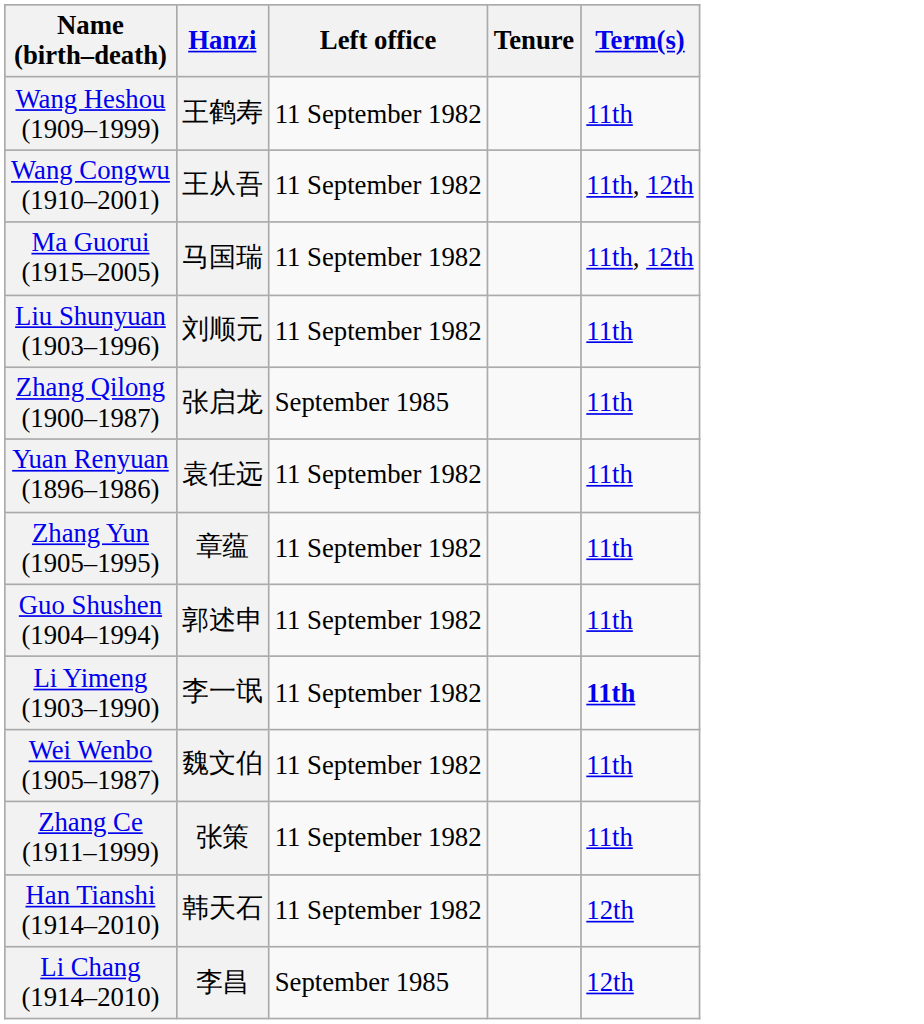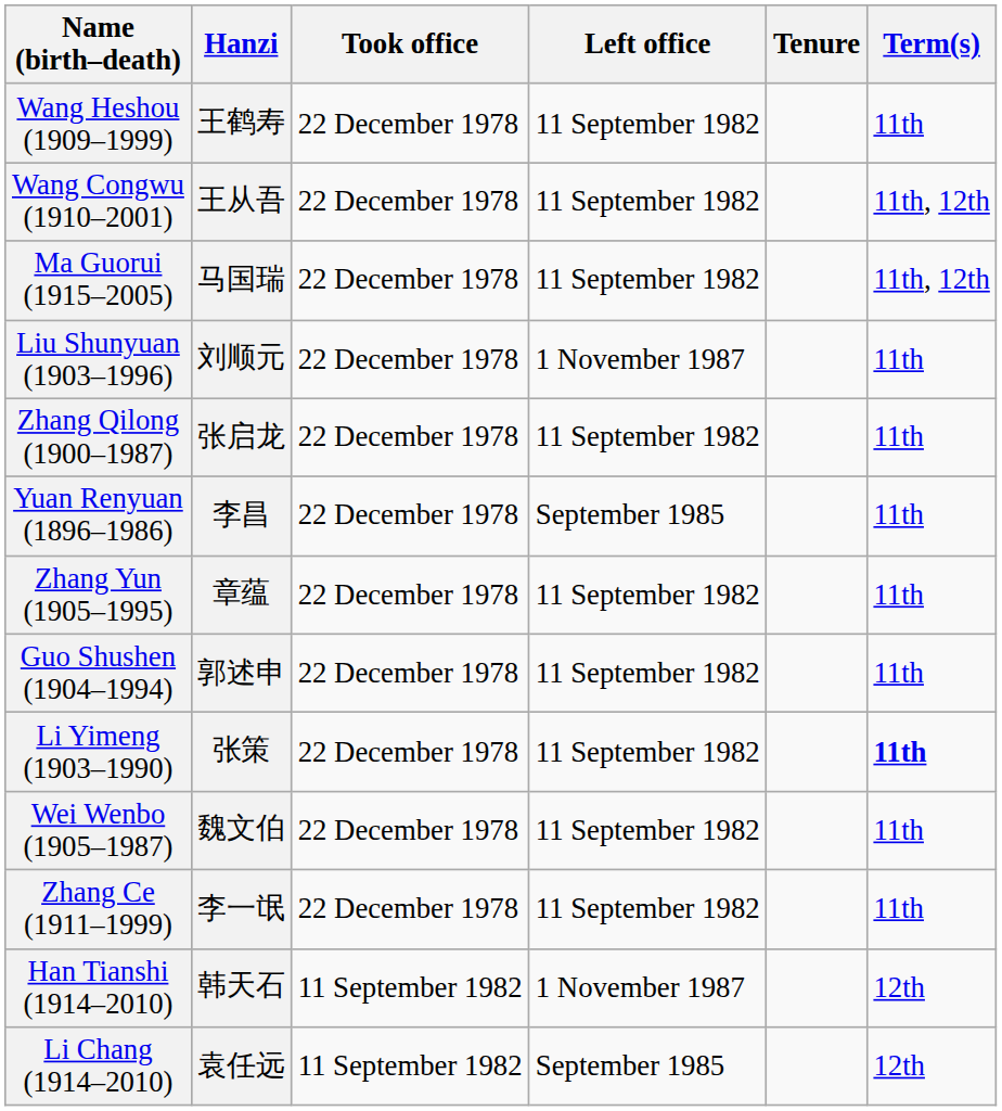+ column: Took office | 22 December 1978 | 22 December 1978 | 22 December 1978 | 22 December 1978 | 22 December 1978 | 22 December 1978 | 22 December 1978 | 22 December 1978 | 22 December 1978 | 22 December 1978 | 22 December 1978 | 11 September 1982 | 11 September 1982
Liu Shunyuan (1903–1996) | Left office: 11 September 1982 -> 1 November 1987
Zhang Qilong (1900–1987) | Left office: September 1985 -> 11 September 1982
Yuan Renyuan (1896–1986) | Hanzi: 袁任远 -> 李昌
Yuan Renyuan (1896–1986) | Left office: 11 September 1982 -> September 1985
Li Yimeng (1903–1990) | Hanzi: 李一氓 -> 张策
Zhang Ce (1911–1999) | Hanzi: 张策 -> 李一氓
Han Tianshi (1914–2010) | Left office: 11 September 1982 -> 1 November 1987
Li Chang (1914–2010) | Hanzi: 李昌 -> 袁任远
